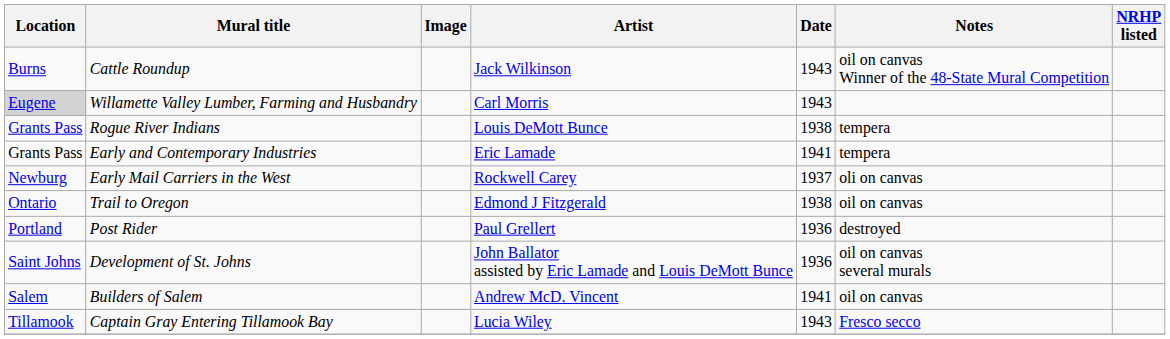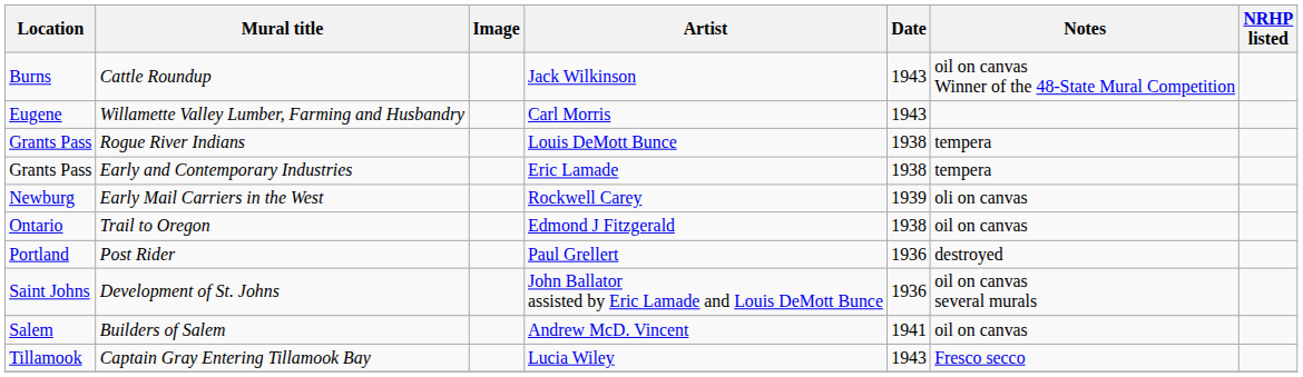Willamette Valley Lumber, Farming and Husbandry | Location: lightgrey background -> no background
Early and Contemporary Industries | Date: 1941 -> 1938
Early Mail Carriers in the West | Date: 1937 -> 1939
